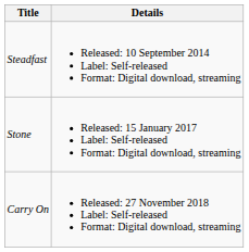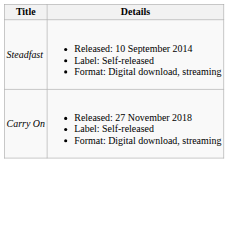- row: Stone | Released: 15 January 2017 Label: Self-released Format: Digital download, streaming
